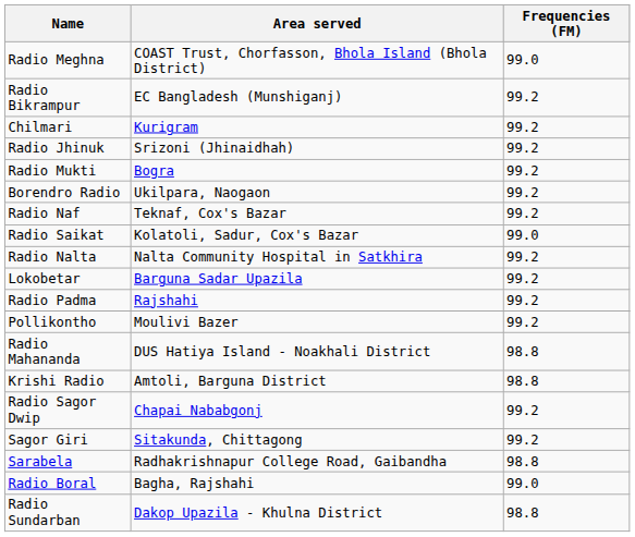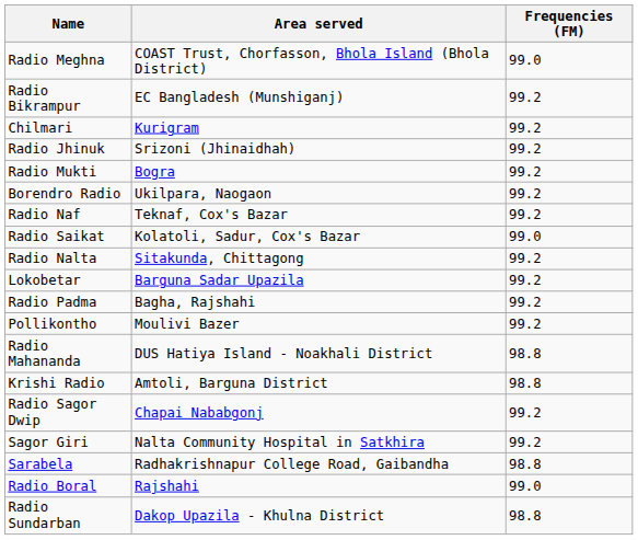Radio Nalta | Area served: Nalta Community Hospital in Satkhira -> Sitakunda, Chittagong
Radio Padma | Area served: Rajshahi -> Bagha, Rajshahi
Sagor Giri | Area served: Sitakunda, Chittagong -> Nalta Community Hospital in Satkhira
Radio Boral | Area served: Bagha, Rajshahi -> Rajshahi
